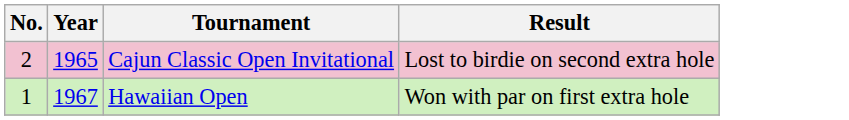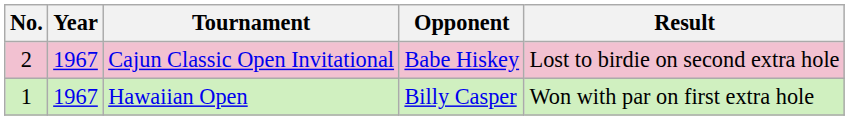+ column: Opponent | Babe Hiskey | Billy Casper
Cajun Classic Open Invitational | Year: 1965 -> 1967
